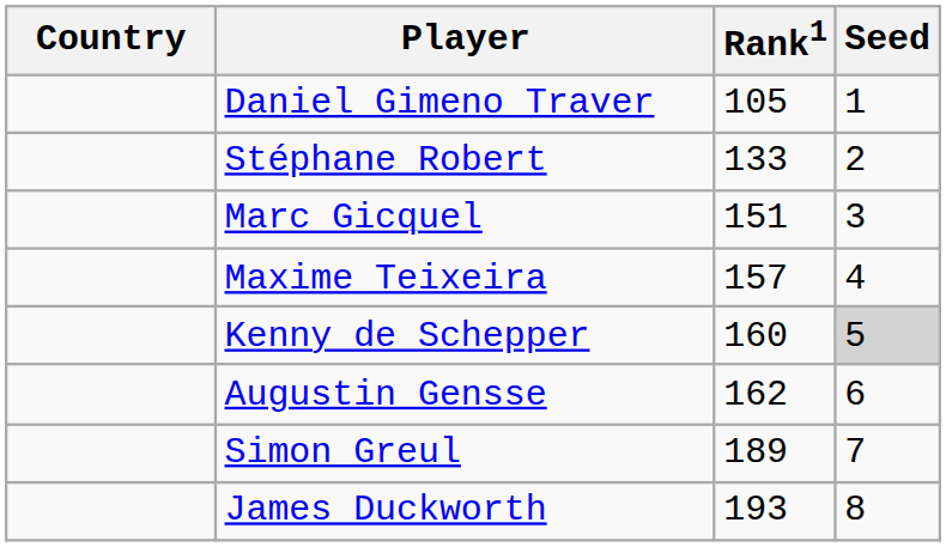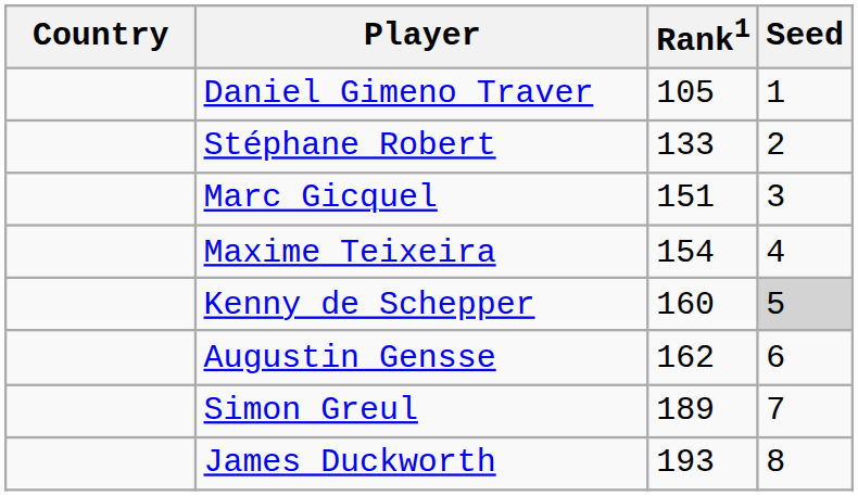Maxime Teixeira | Rank1: 157 -> 154
